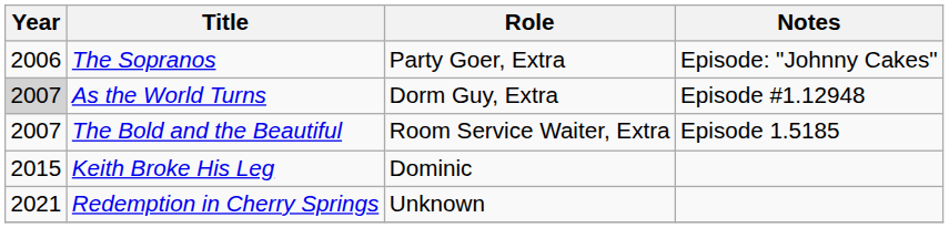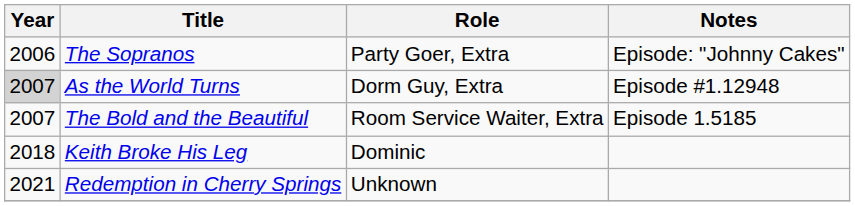Keith Broke His Leg | Year: 2015 -> 2018
